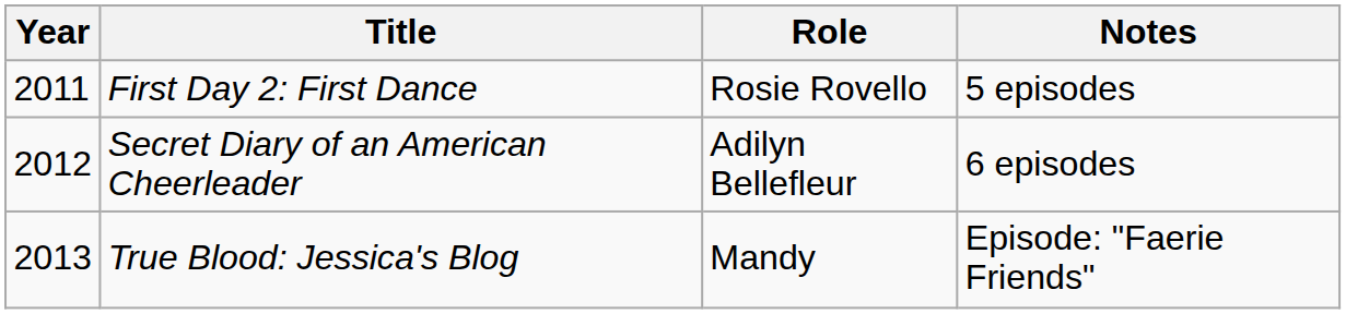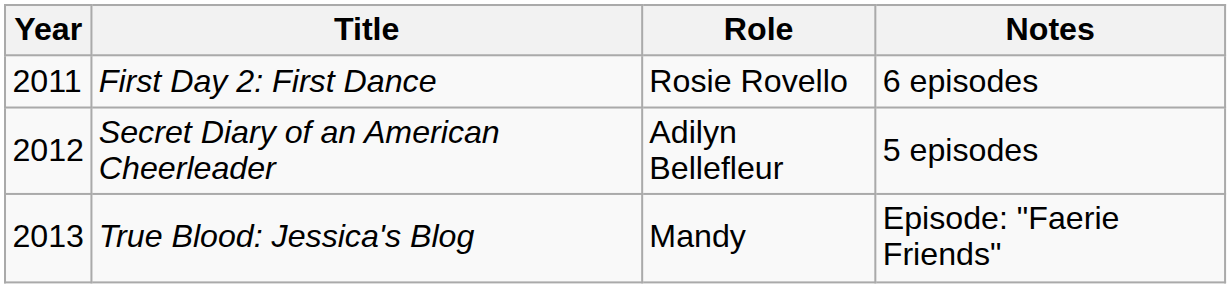First Day 2: First Dance | Notes: 5 episodes -> 6 episodes
Secret Diary of an American Cheerleader | Notes: 6 episodes -> 5 episodes
